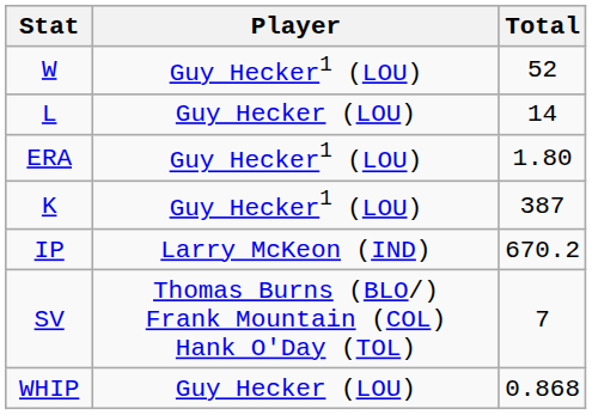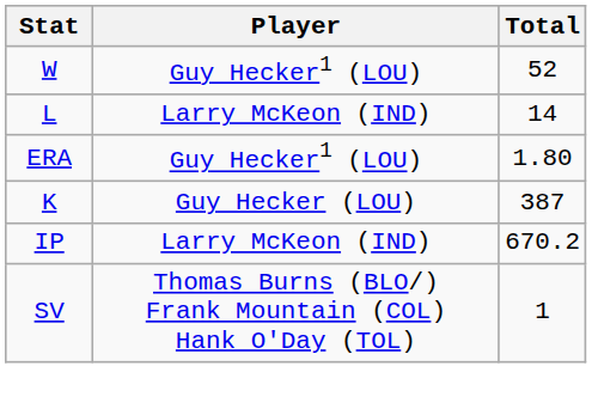L | Player: Guy Hecker (LOU) -> Larry McKeon (IND)
K | Player: Guy Hecker1 (LOU) -> Guy Hecker (LOU)
SV | Total: 7 -> 1
- row: WHIP | Guy Hecker (LOU) | 0.868
